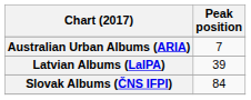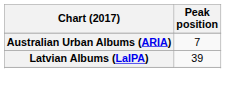- row: Slovak Albums (ČNS IFPI) | 84
